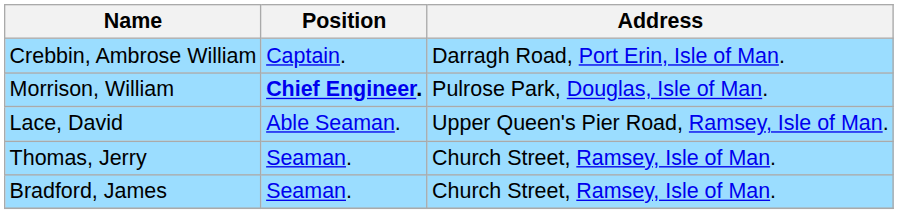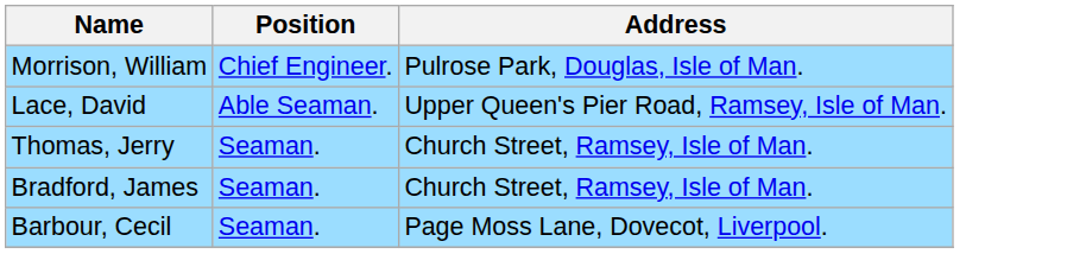- row: Crebbin, Ambrose William | Captain. | Darragh Road, Port Erin, Isle of Man.
Morrison, William | Position: bold -> normal
+ row: Barbour, Cecil | Seaman. | Page Moss Lane, Dovecot, Liverpool.
